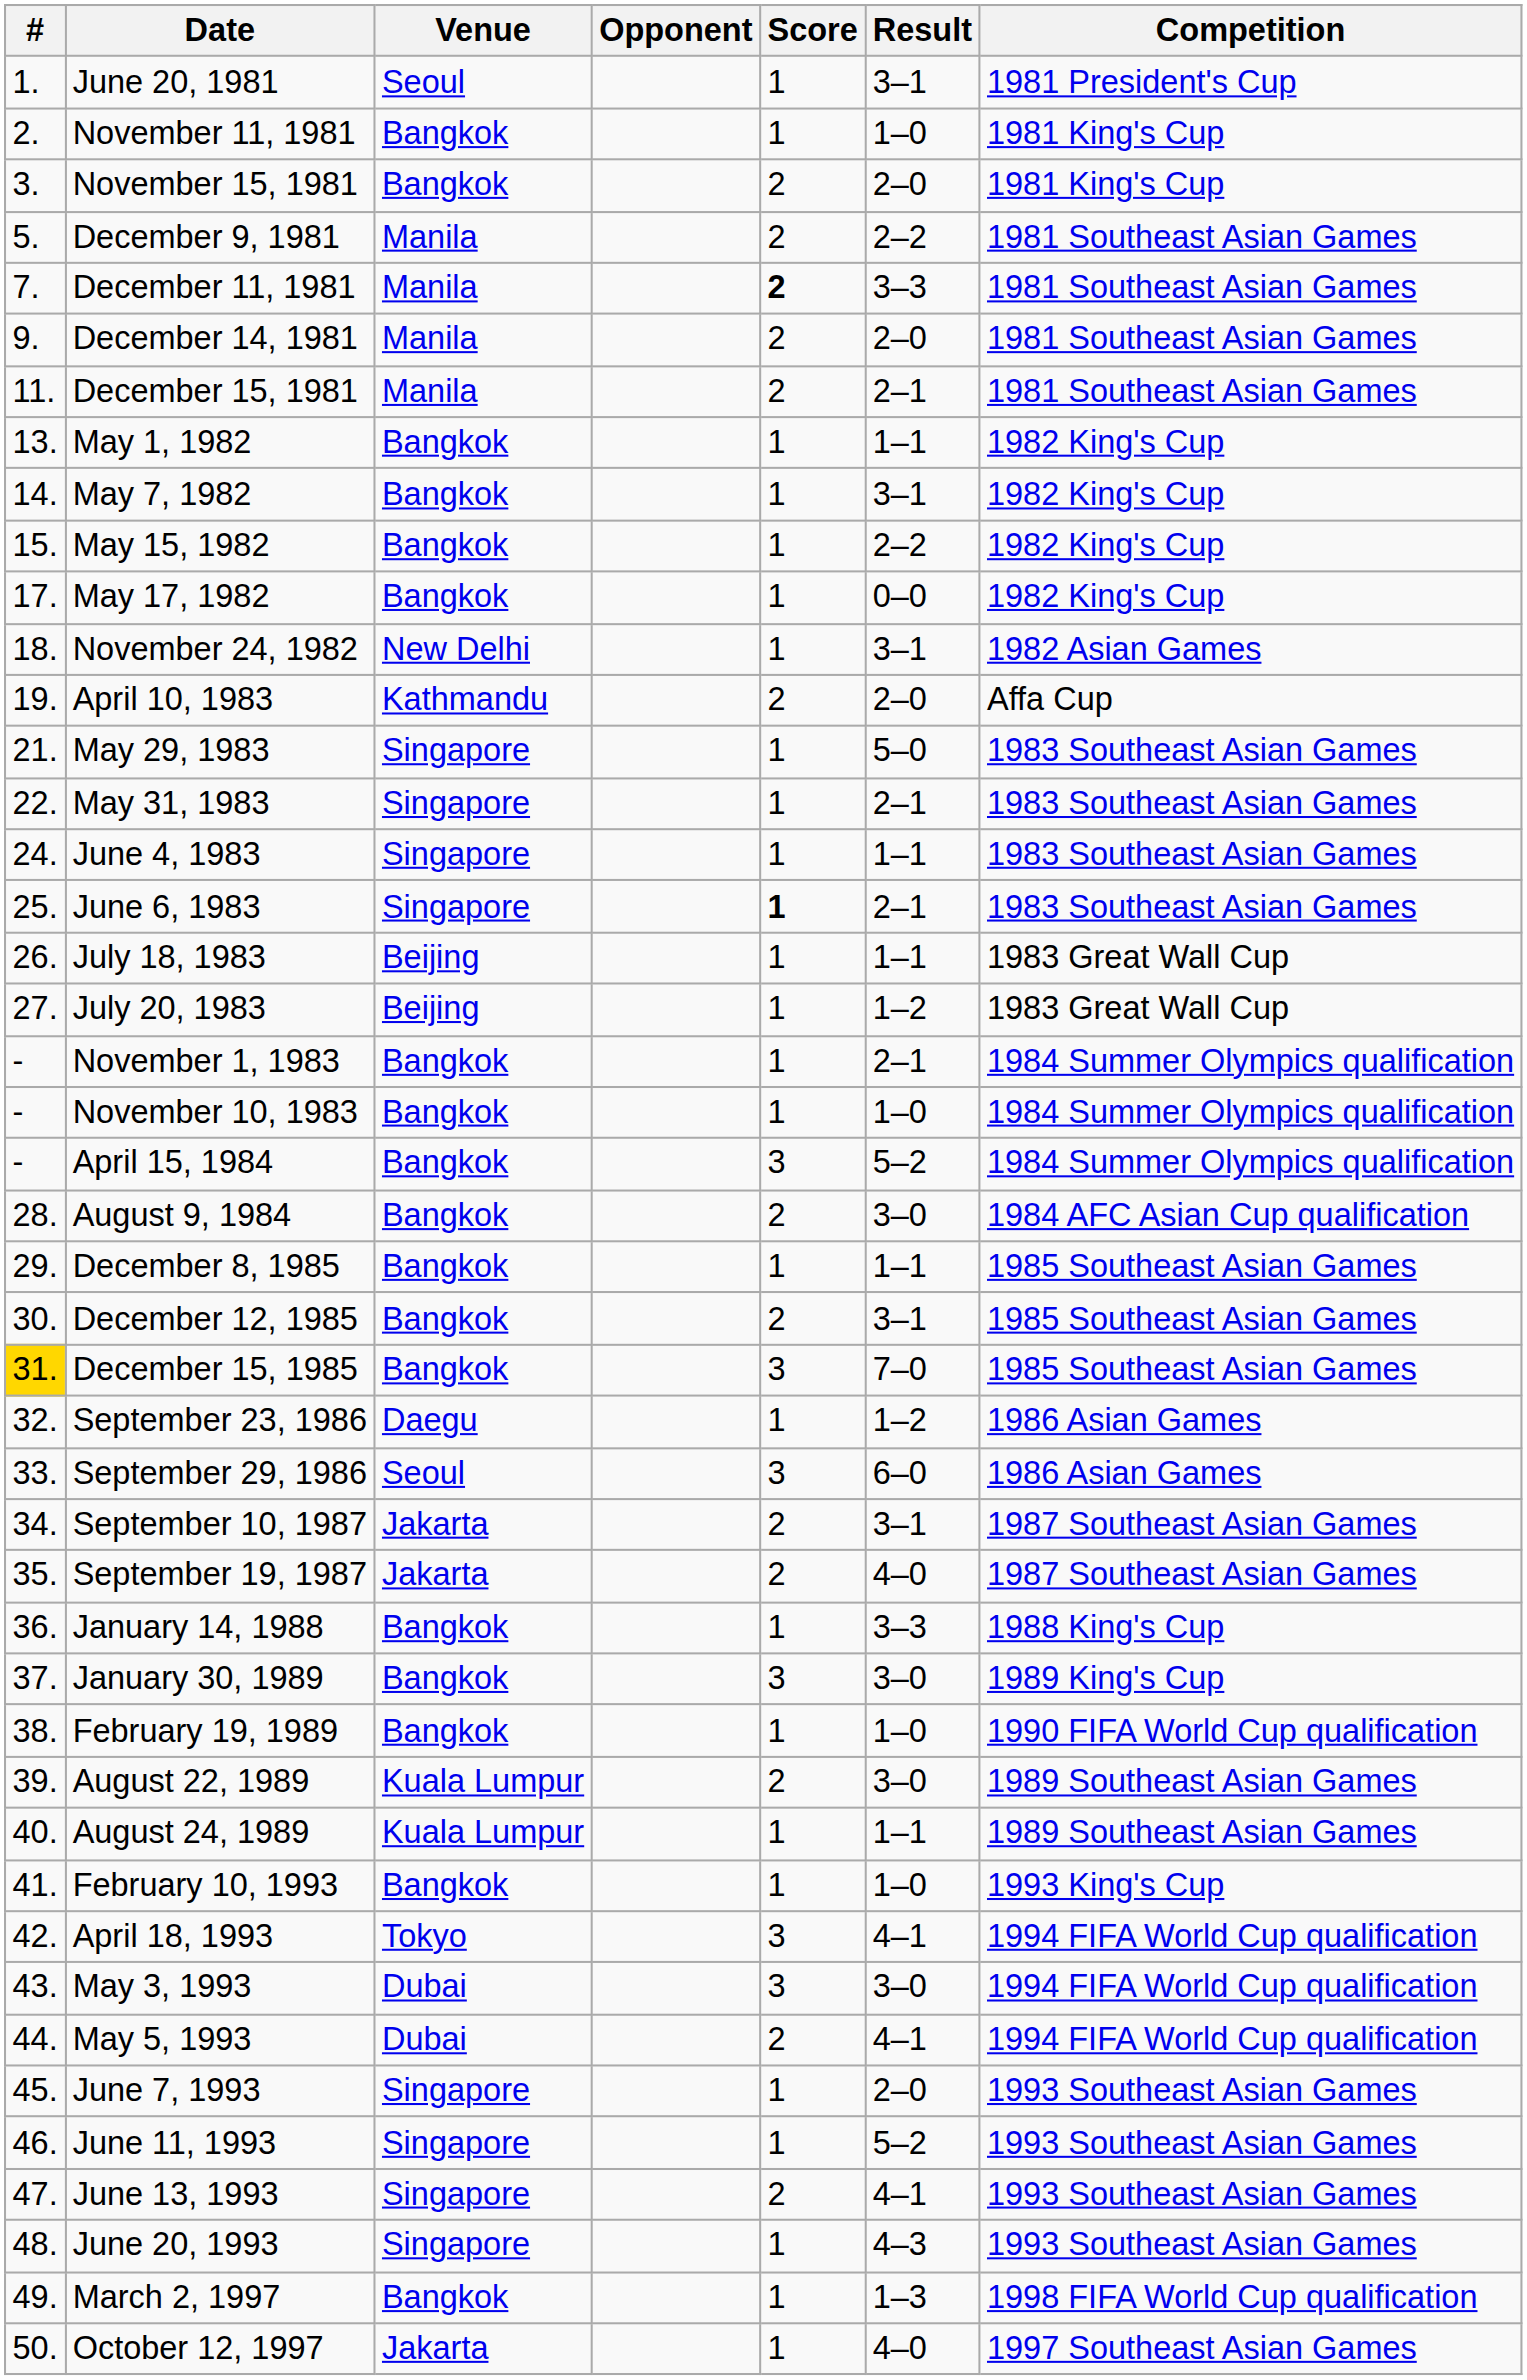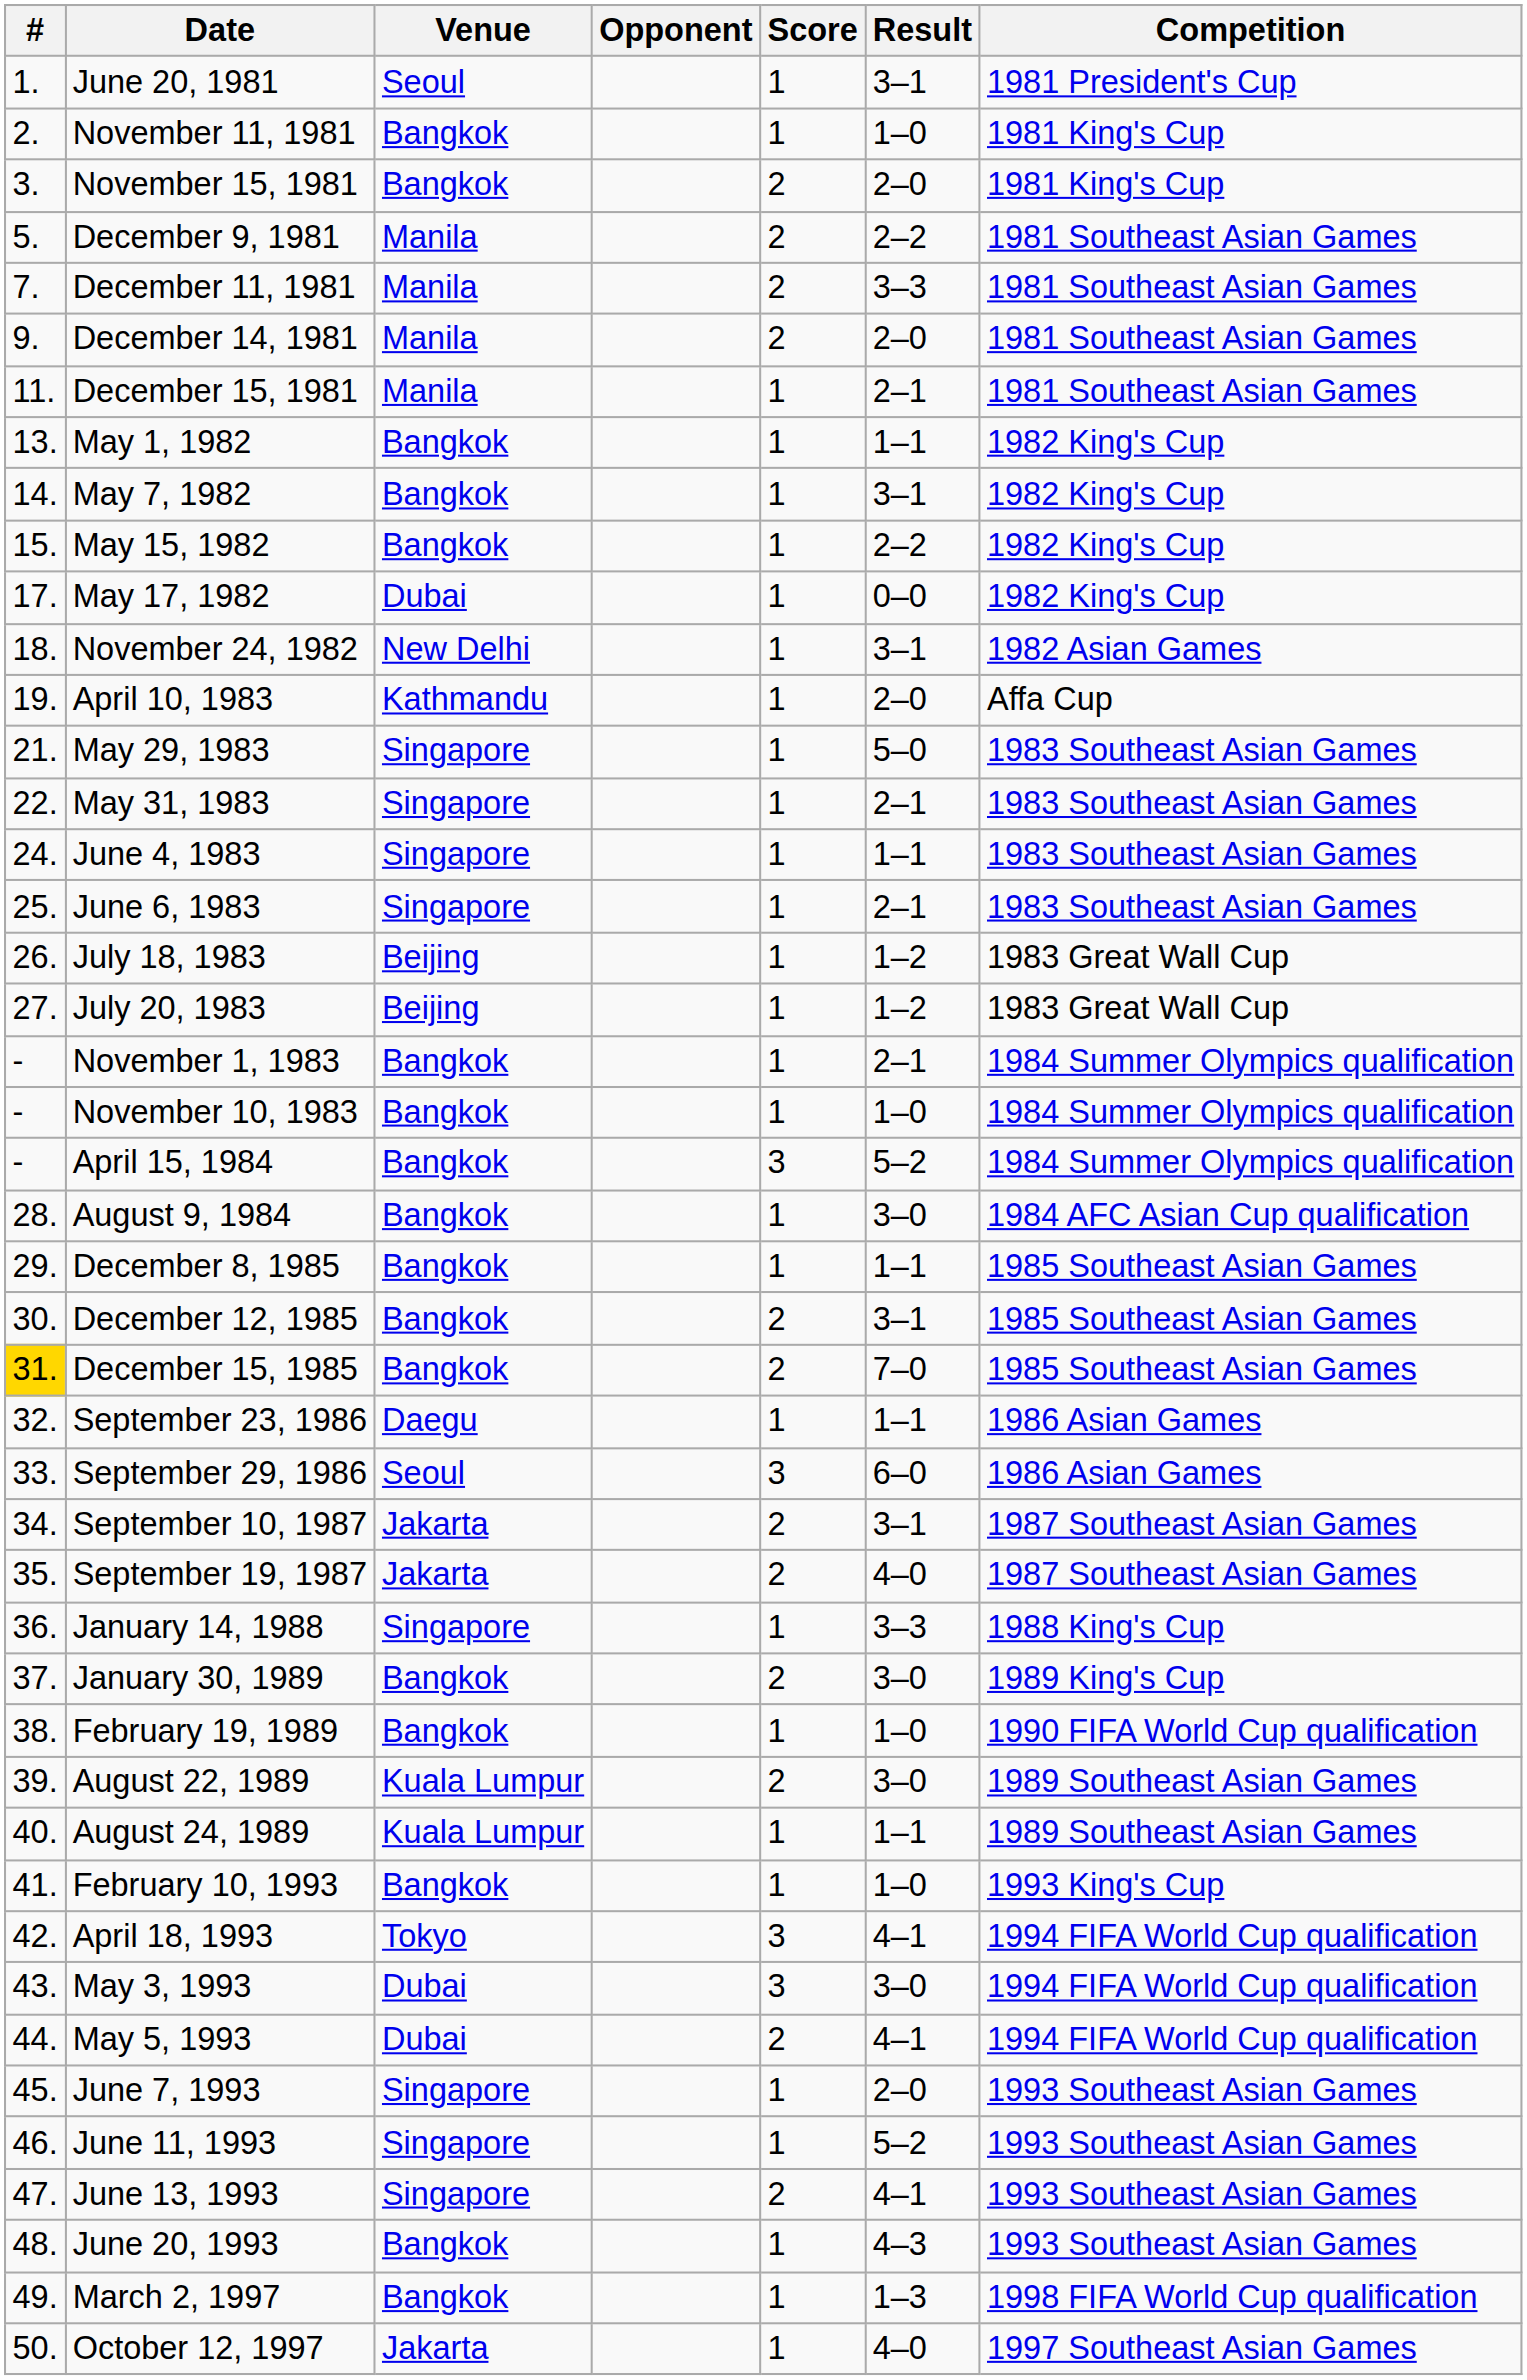December 11, 1981 | Score: bold -> normal
December 15, 1981 | Score: 2 -> 1
May 17, 1982 | Venue: Bangkok -> Dubai
April 10, 1983 | Score: 2 -> 1
June 6, 1983 | Score: bold -> normal
July 18, 1983 | Result: 1–1 -> 1–2
August 9, 1984 | Score: 2 -> 1
December 15, 1985 | Score: 3 -> 2
September 23, 1986 | Result: 1–2 -> 1–1
January 14, 1988 | Venue: Bangkok -> Singapore
January 30, 1989 | Score: 3 -> 2
June 20, 1993 | Venue: Singapore -> Bangkok
